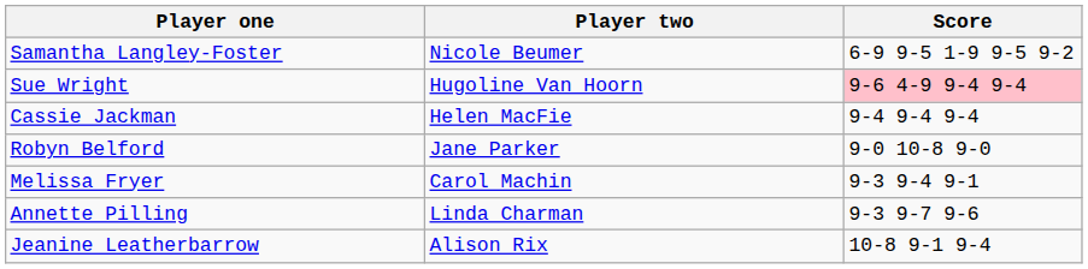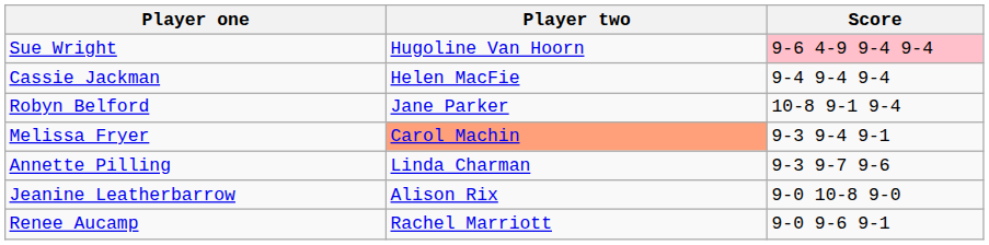- row: Samantha Langley-Foster | Nicole Beumer | 6-9 9-5 1-9 9-5 9-2
Robyn Belford | Score: 9-0 10-8 9-0 -> 10-8 9-1 9-4
Melissa Fryer | Player two: no background -> lightsalmon background
Jeanine Leatherbarrow | Score: 10-8 9-1 9-4 -> 9-0 10-8 9-0
+ row: Renee Aucamp | Rachel Marriott | 9-0 9-6 9-1
